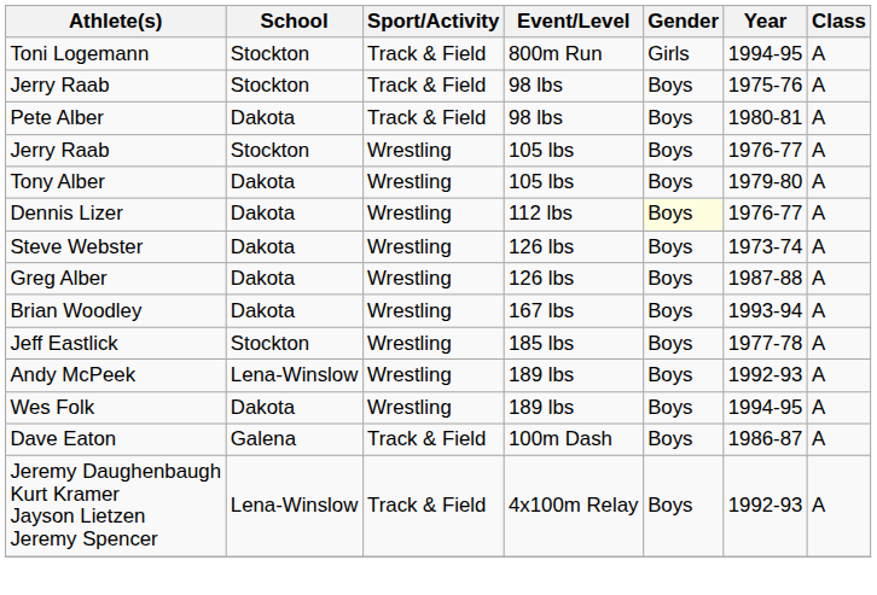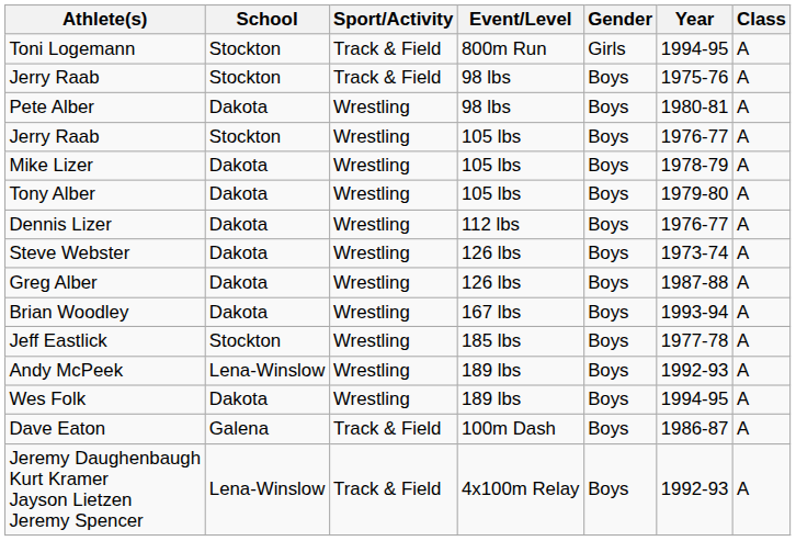Pete Alber | Sport/Activity: Track & Field -> Wrestling
+ row: Mike Lizer | Dakota | Wrestling | 105 lbs | Boys | 1978-79 | A
Dennis Lizer | Gender: lightyellow background -> no background
